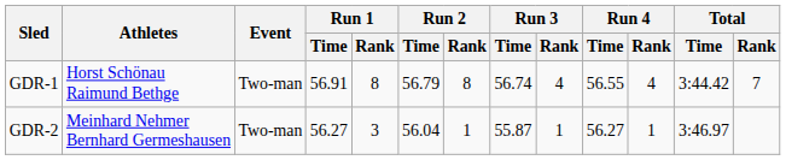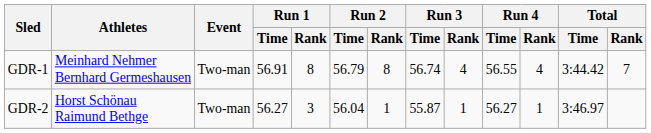GDR-1 | Athletes: Horst Schönau Raimund Bethge -> Meinhard Nehmer Bernhard Germeshausen
GDR-2 | Athletes: Meinhard Nehmer Bernhard Germeshausen -> Horst Schönau Raimund Bethge
